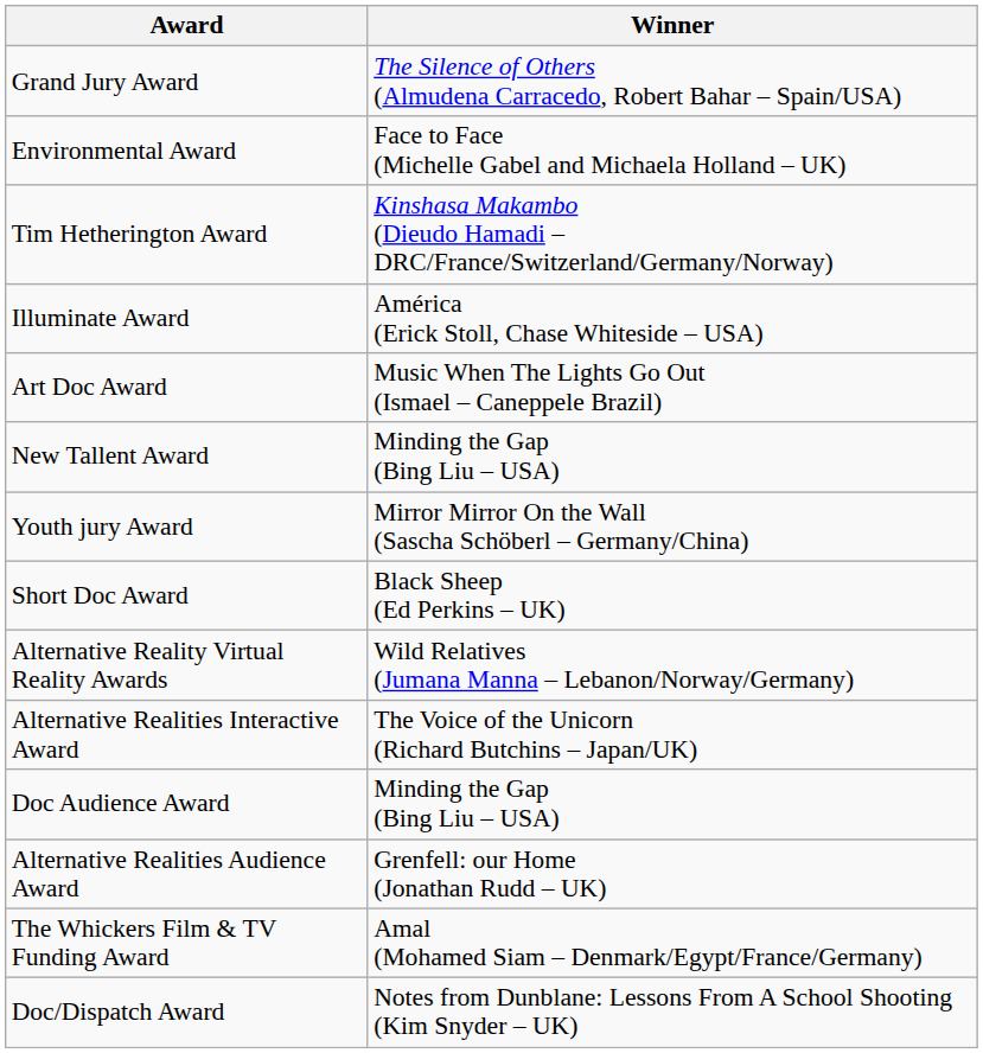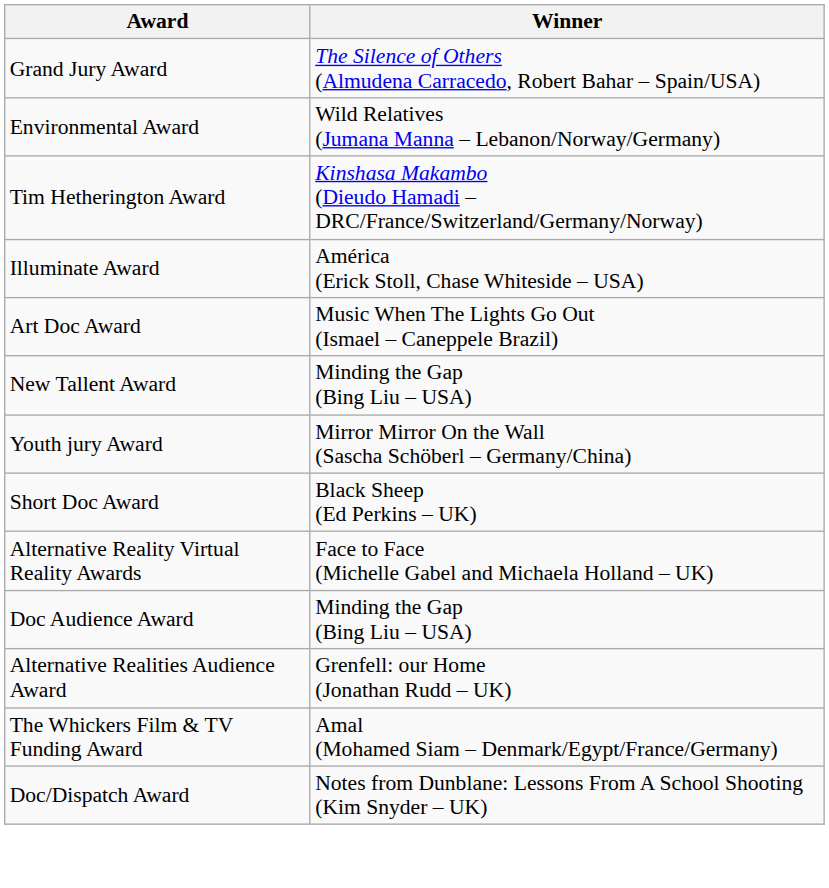Environmental Award | Winner: Face to Face (Michelle Gabel and Michaela Holland – UK) -> Wild Relatives (Jumana Manna – Lebanon/Norway/Germany)
Alternative Reality Virtual Reality Awards | Winner: Wild Relatives (Jumana Manna – Lebanon/Norway/Germany) -> Face to Face (Michelle Gabel and Michaela Holland – UK)
- row: Alternative Realities Interactive Award | The Voice of the Unicorn (Richard Butchins – Japan/UK)
